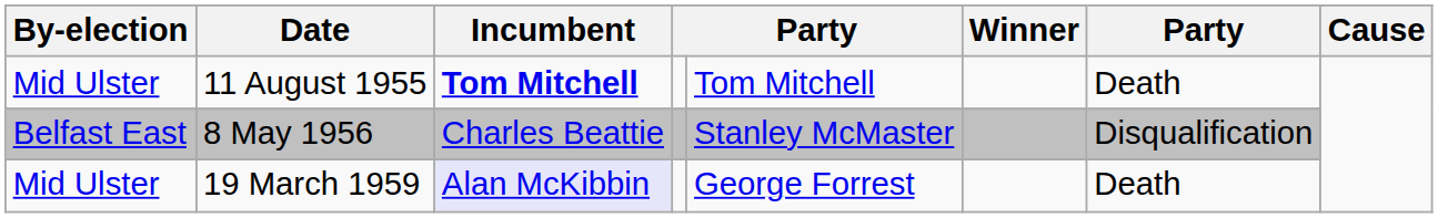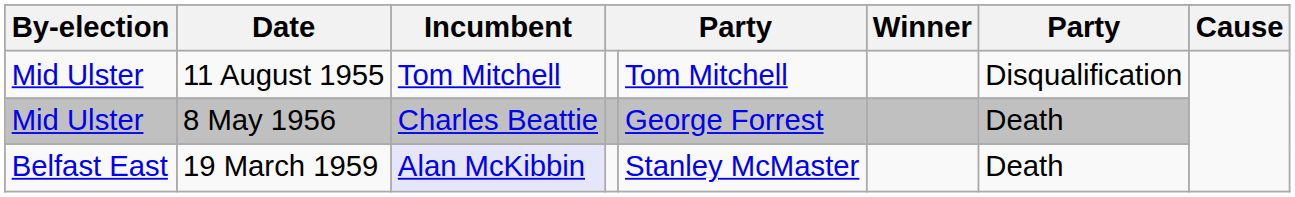11 August 1955 | Incumbent: bold -> normal
11 August 1955 | column 7: Death -> Disqualification
8 May 1956 | By-election: Belfast East -> Mid Ulster
8 May 1956 | column 5: Stanley McMaster -> George Forrest
8 May 1956 | column 7: Disqualification -> Death
19 March 1959 | By-election: Mid Ulster -> Belfast East
19 March 1959 | column 5: George Forrest -> Stanley McMaster
